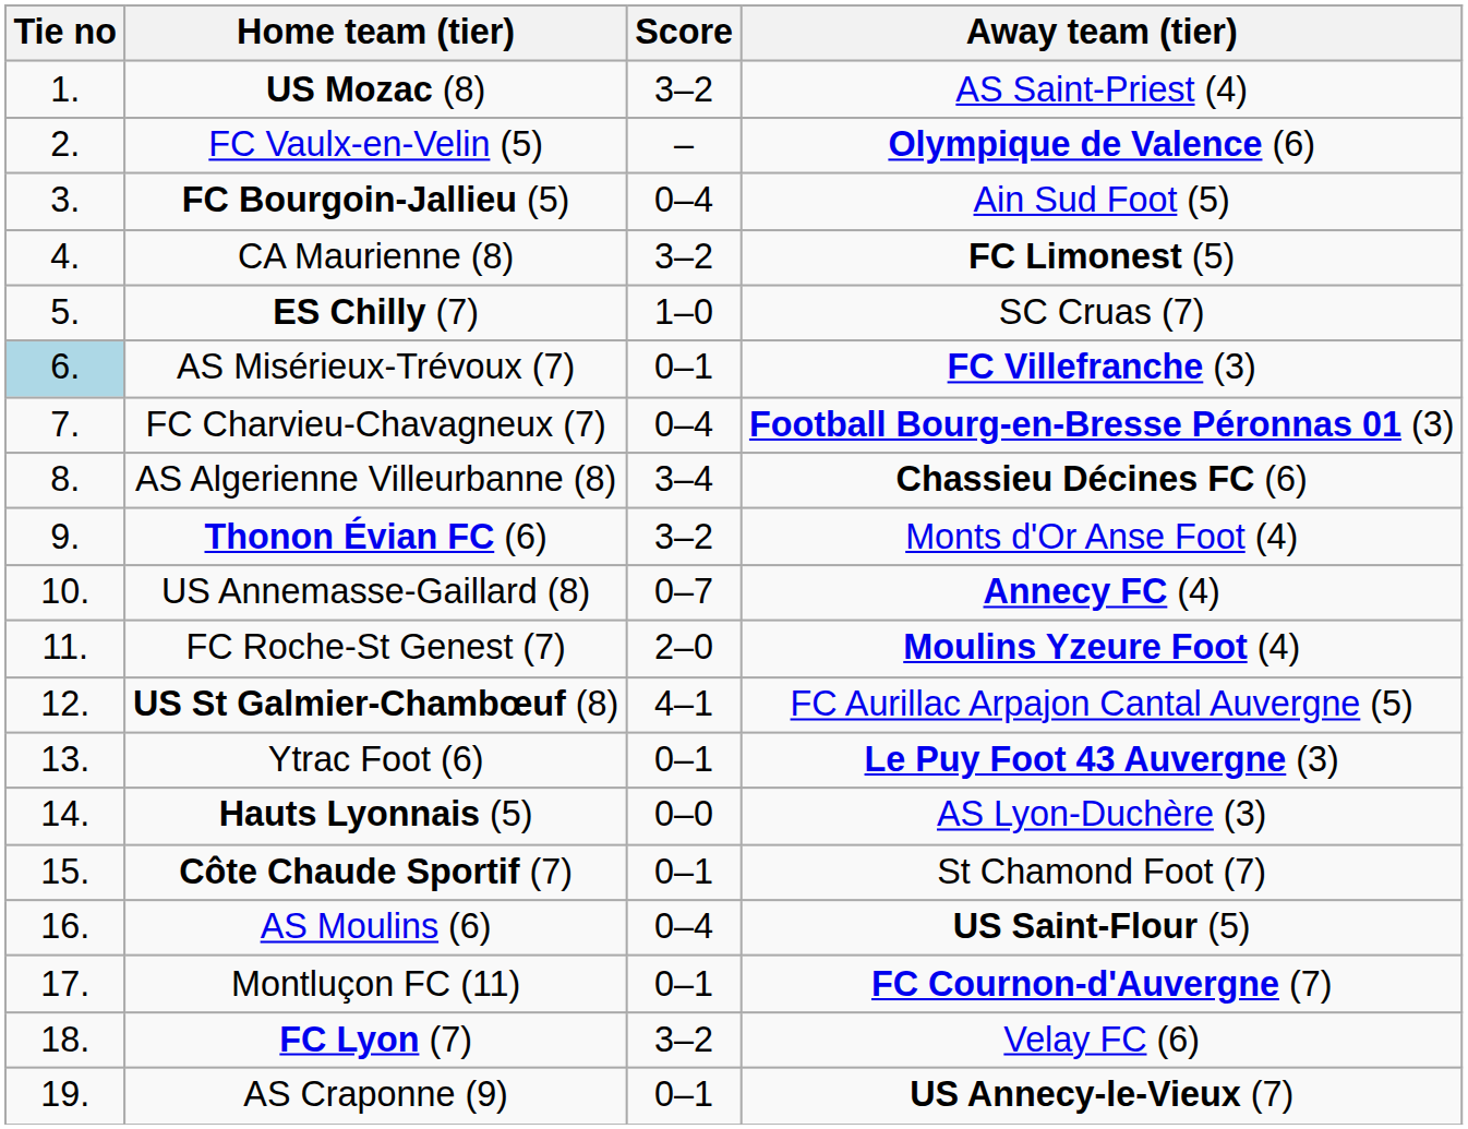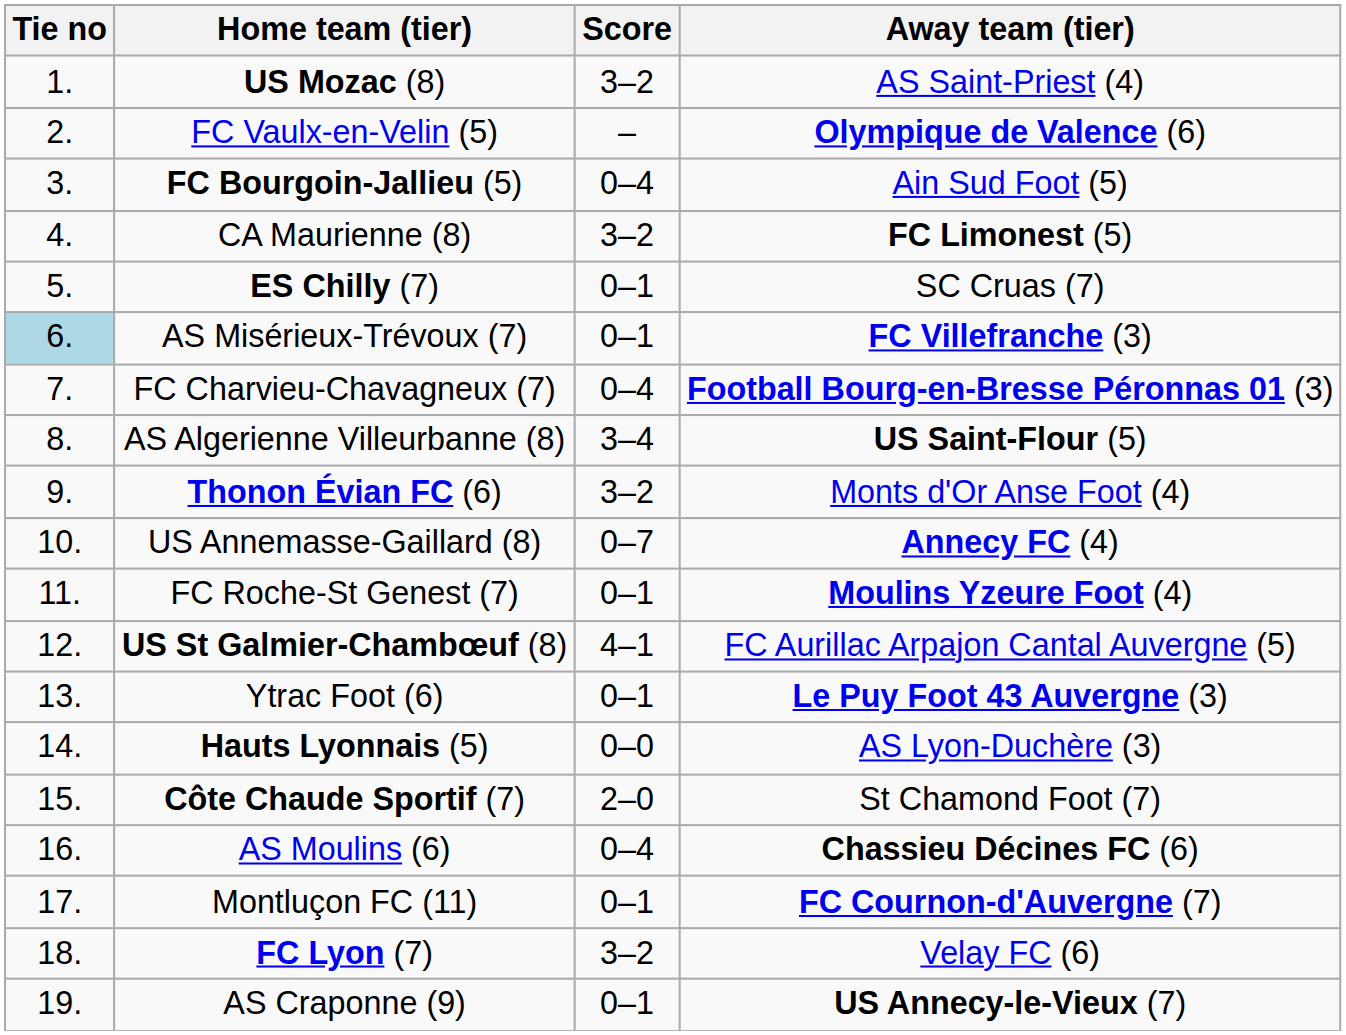ES Chilly (7) | Score: 1–0 -> 0–1
AS Algerienne Villeurbanne (8) | Away team (tier): Chassieu Décines FC (6) -> US Saint-Flour (5)
FC Roche-St Genest (7) | Score: 2–0 -> 0–1
Côte Chaude Sportif (7) | Score: 0–1 -> 2–0
AS Moulins (6) | Away team (tier): US Saint-Flour (5) -> Chassieu Décines FC (6)
